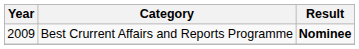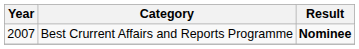Best Crurrent Affairs and Reports Programme | Year: 2009 -> 2007
